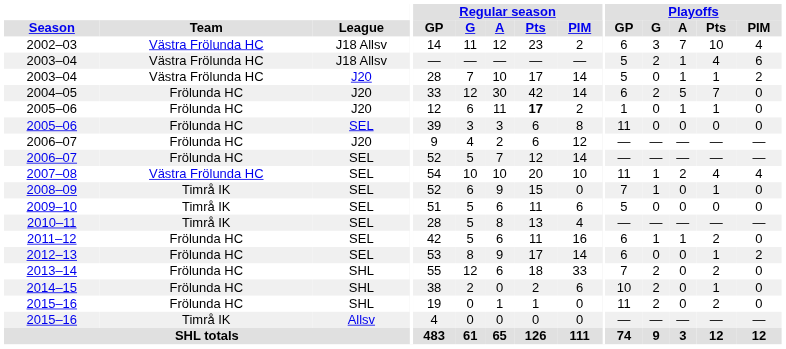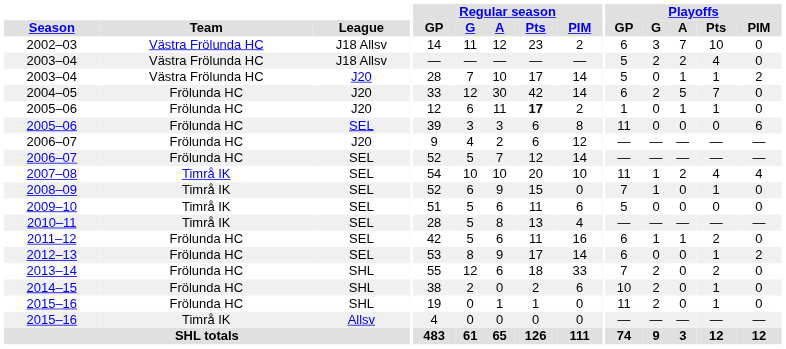2002–03 | Playoffs / PIM: 4 -> 0
2003–04 / J18 Allsv | Playoffs / A: 1 -> 2
2003–04 / J18 Allsv | Playoffs / PIM: 6 -> 0
2005–06 / SEL | Playoffs / PIM: 0 -> 6
2007–08 | Team: Västra Frölunda HC -> Timrå IK
2015–16 / SHL | Playoffs / Pts: 2 -> 1
